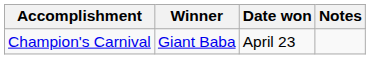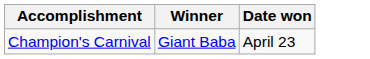- column: Notes
